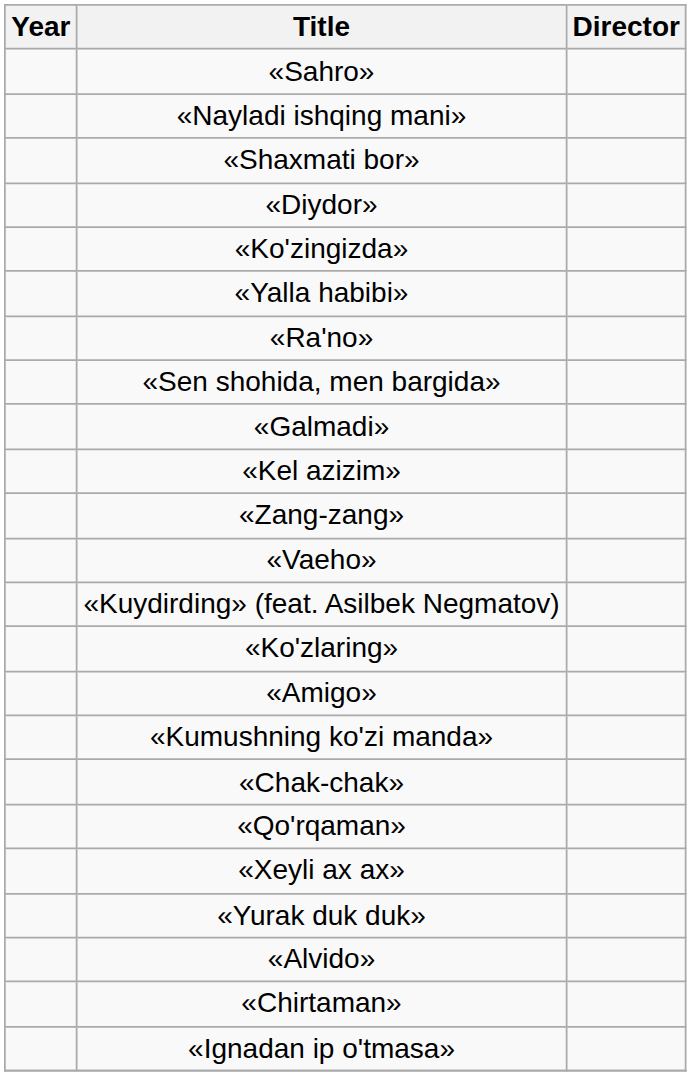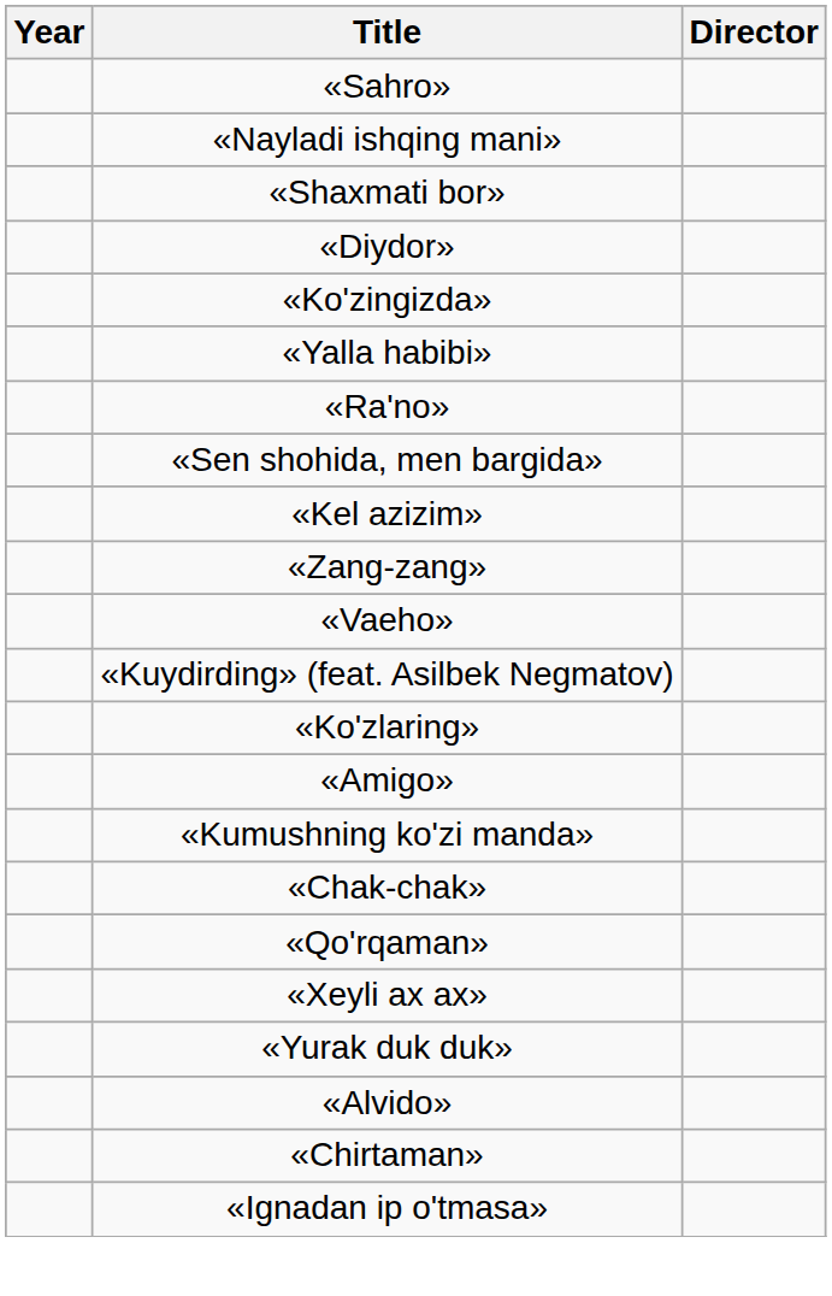- row: «Galmadi»
